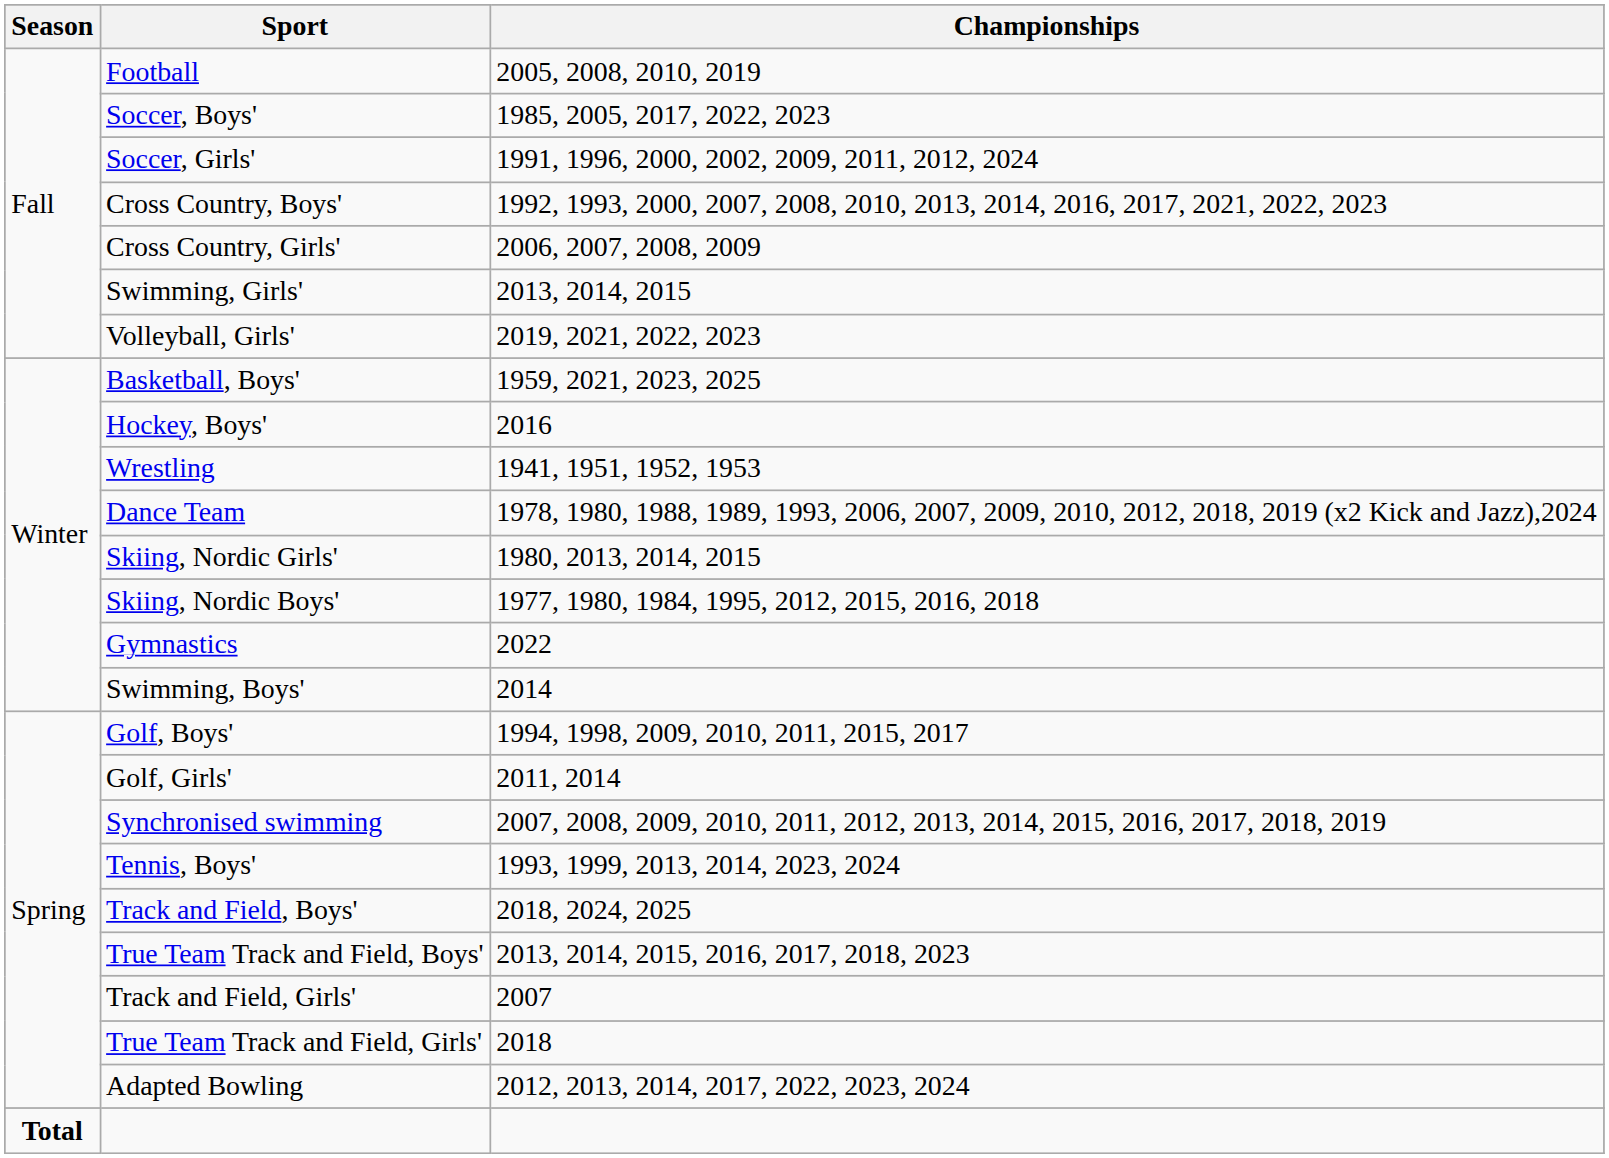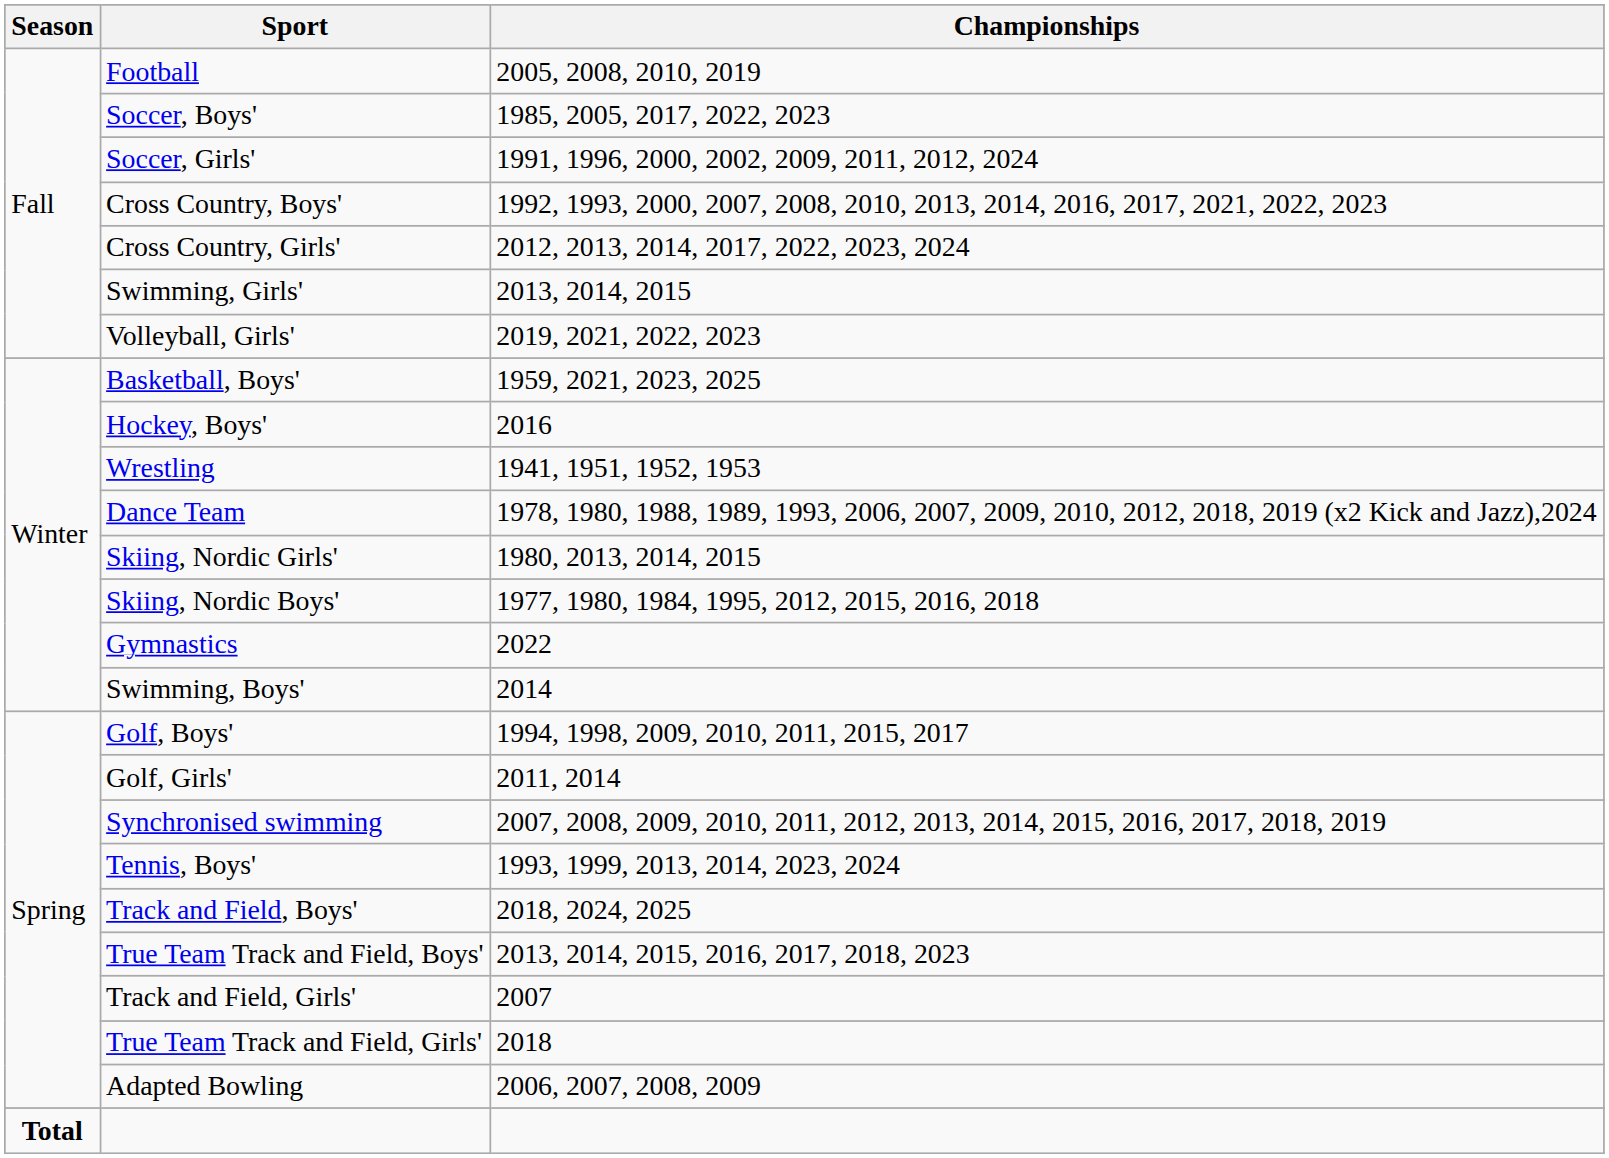Cross Country, Girls' | Championships: 2006, 2007, 2008, 2009 -> 2012, 2013, 2014, 2017, 2022, 2023, 2024
Adapted Bowling | Championships: 2012, 2013, 2014, 2017, 2022, 2023, 2024 -> 2006, 2007, 2008, 2009
